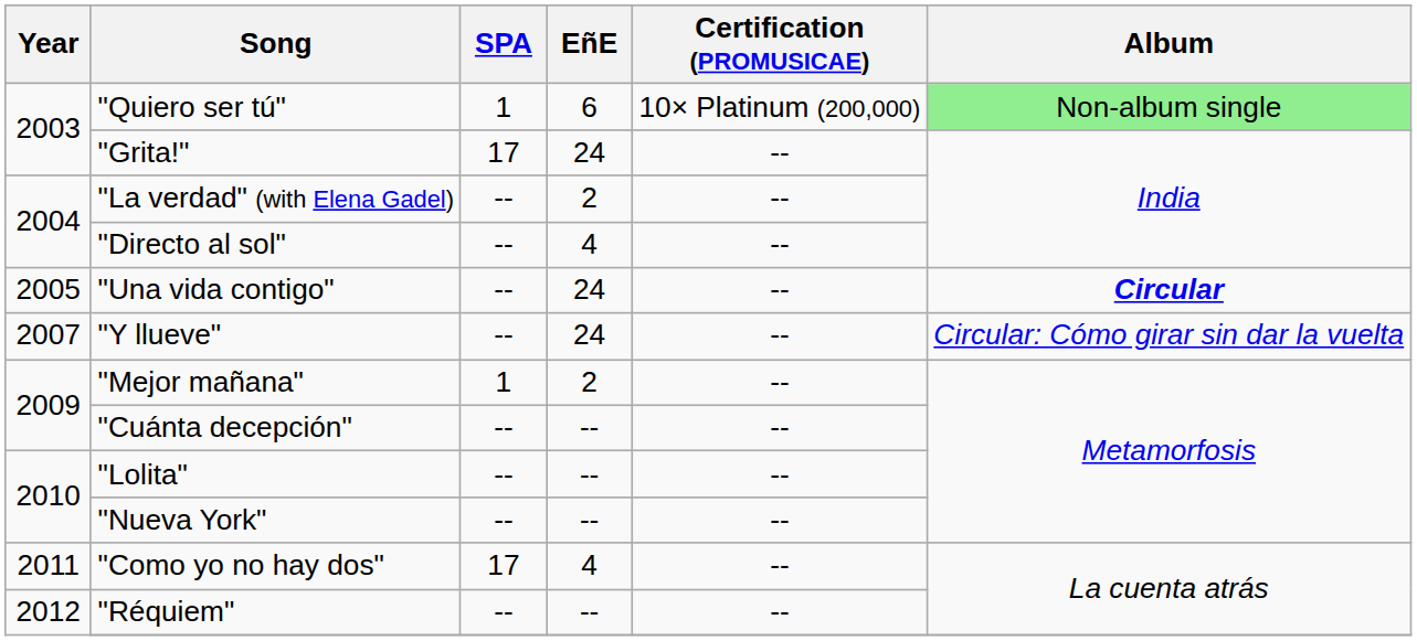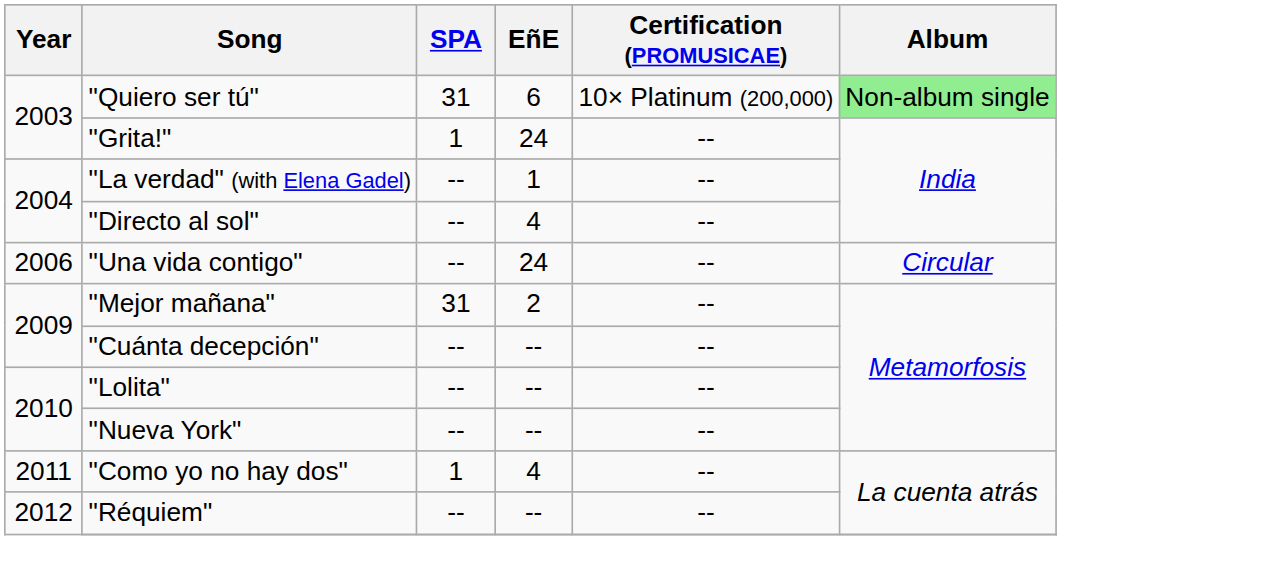"Quiero ser tú" | SPA: 1 -> 31
"Grita!" | SPA: 17 -> 1
"La verdad" (with Elena Gadel) | EñE: 2 -> 1
"Una vida contigo" | Year: 2005 -> 2006
"Una vida contigo" | Album: bold -> normal
- row: 2007 | "Y llueve" | -- | 24 | -- | Circular: Cómo girar sin dar la vuelta
"Mejor mañana" | SPA: 1 -> 31
"Como yo no hay dos" | SPA: 17 -> 1
